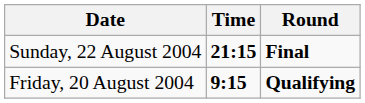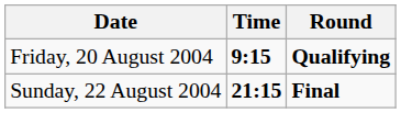rows swapped: Friday, 20 August 2004 <-> Sunday, 22 August 2004
